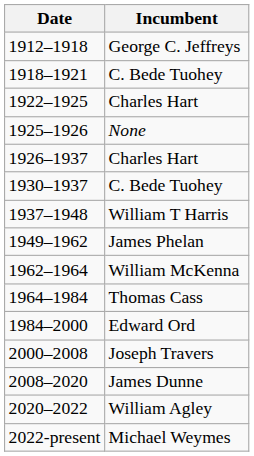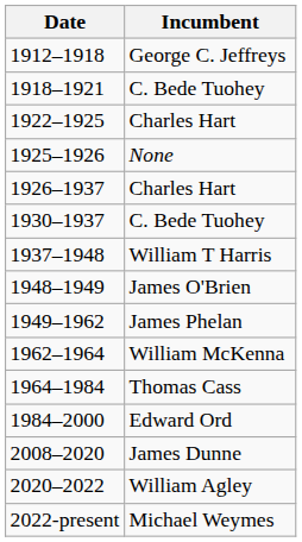+ row: 1948–1949 | James O'Brien
- row: 2000–2008 | Joseph Travers
